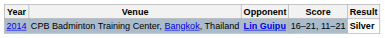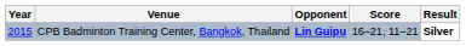CPB Badminton Training Center, Bangkok, Thailand | Year: 2014 -> 2015
